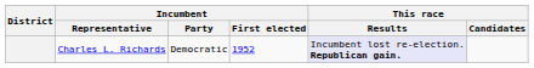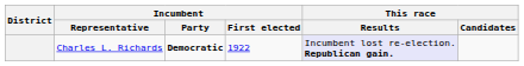Charles L. Richards | Incumbent / Party: normal -> bold
Charles L. Richards | Incumbent / First elected: 1952 -> 1922
